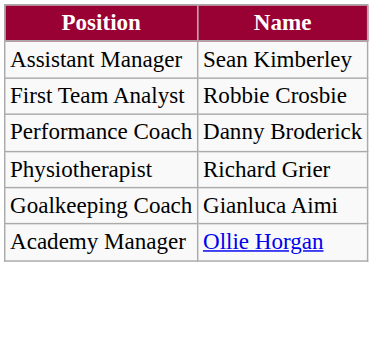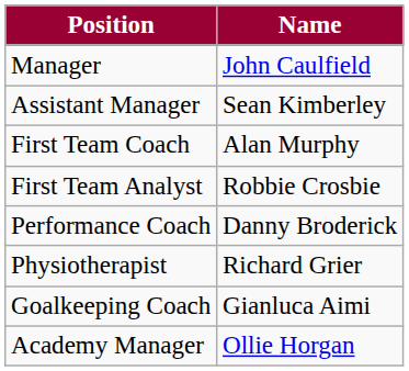+ row: Manager | John Caulfield
+ row: First Team Coach | Alan Murphy
